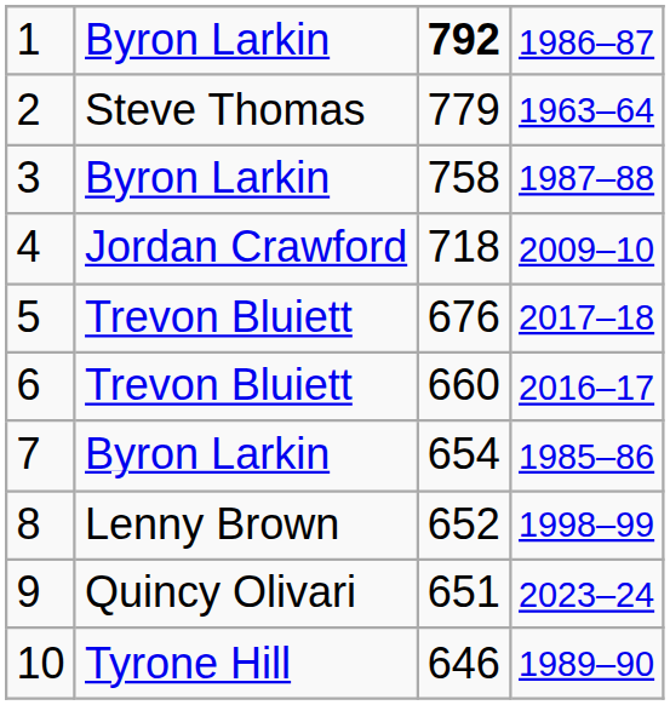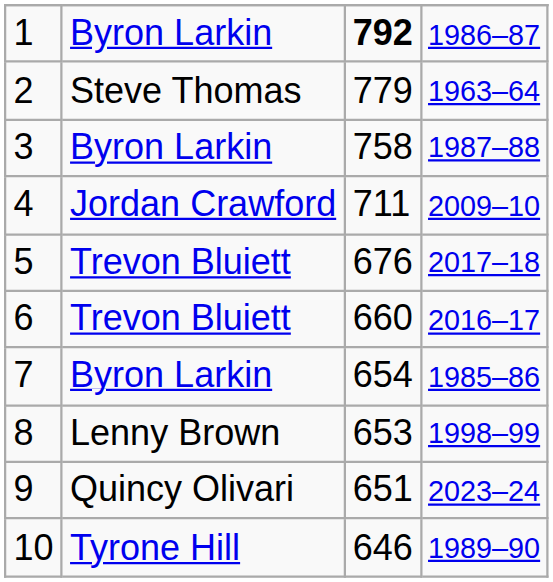4 | column 3: 718 -> 711
8 | column 3: 652 -> 653
